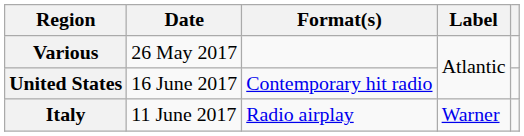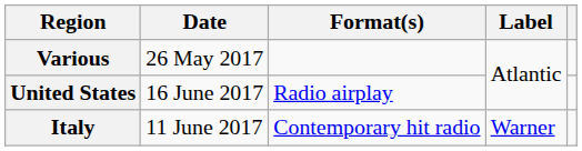United States | Format(s): Contemporary hit radio -> Radio airplay
Italy | Format(s): Radio airplay -> Contemporary hit radio
